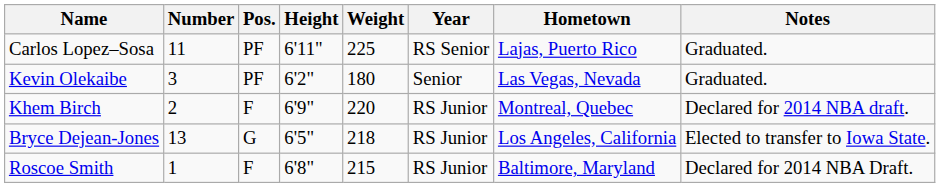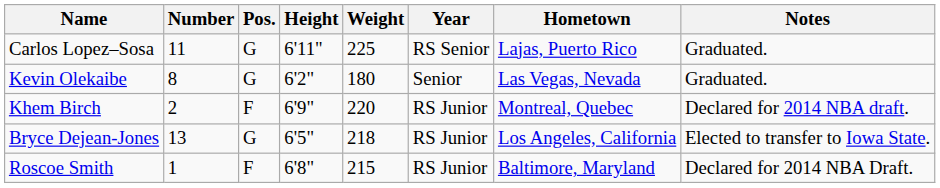Carlos Lopez–Sosa | Pos.: PF -> G
Kevin Olekaibe | Number: 3 -> 8
Kevin Olekaibe | Pos.: PF -> G
